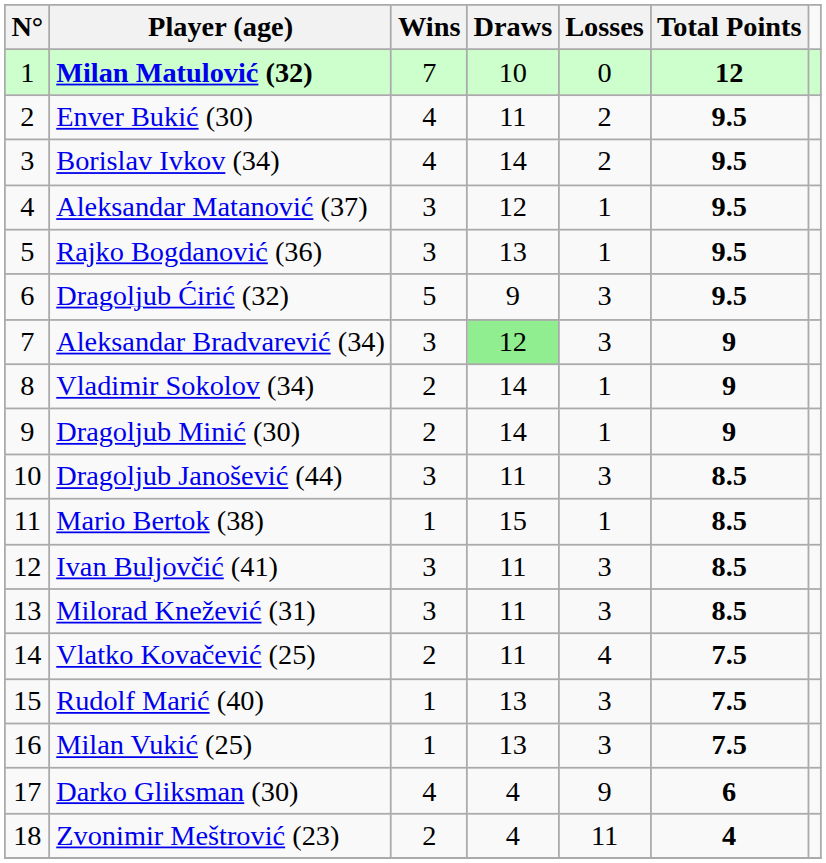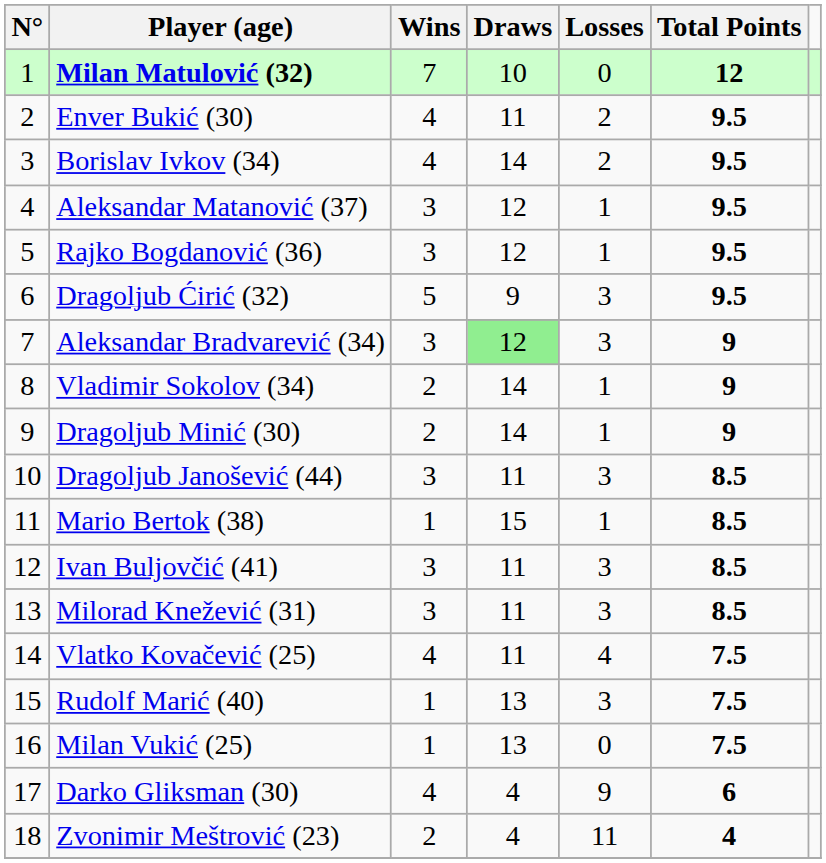Rajko Bogdanović (36) | Draws: 13 -> 12
Vlatko Kovačević (25) | Wins: 2 -> 4
Milan Vukić (25) | Losses: 3 -> 0
